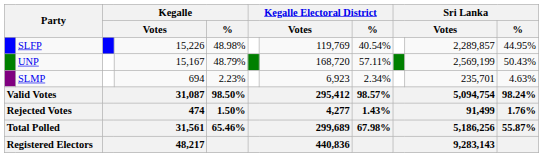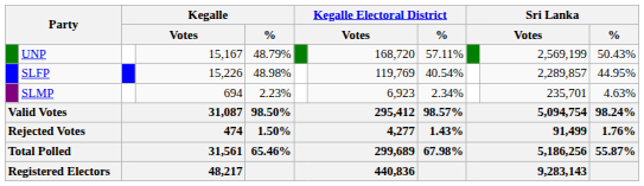rows swapped: SLFP <-> UNP
